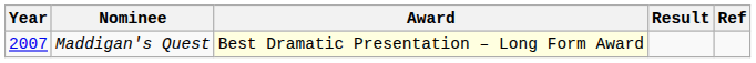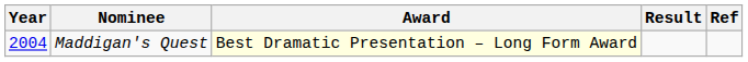Maddigan's Quest | Year: 2007 -> 2004
